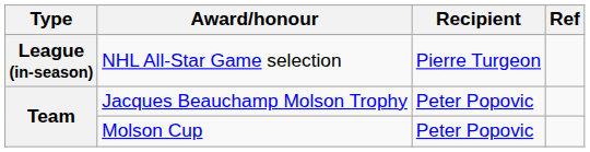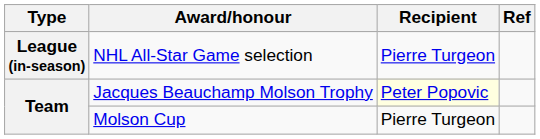Jacques Beauchamp Molson Trophy | Recipient: no background -> lightyellow background
Molson Cup | Recipient: Peter Popovic -> Pierre Turgeon
